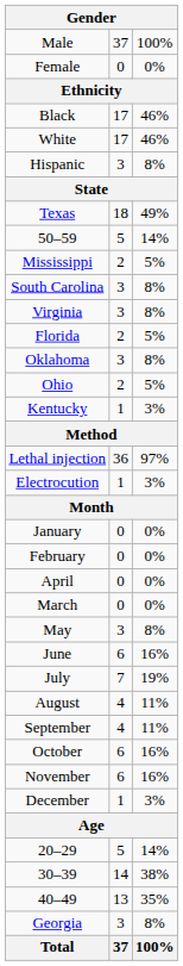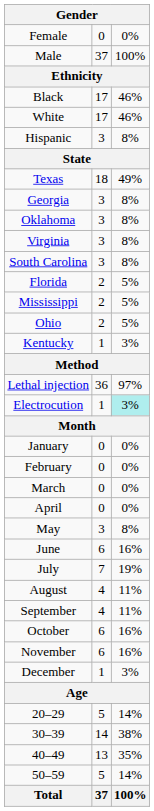rows swapped: Male <-> Female
rows swapped: Georgia <-> 50–59
rows swapped: Oklahoma <-> Mississippi
rows swapped: South Carolina <-> Virginia
Electrocution | column 3: no background -> paleturquoise background
rows swapped: March <-> April
